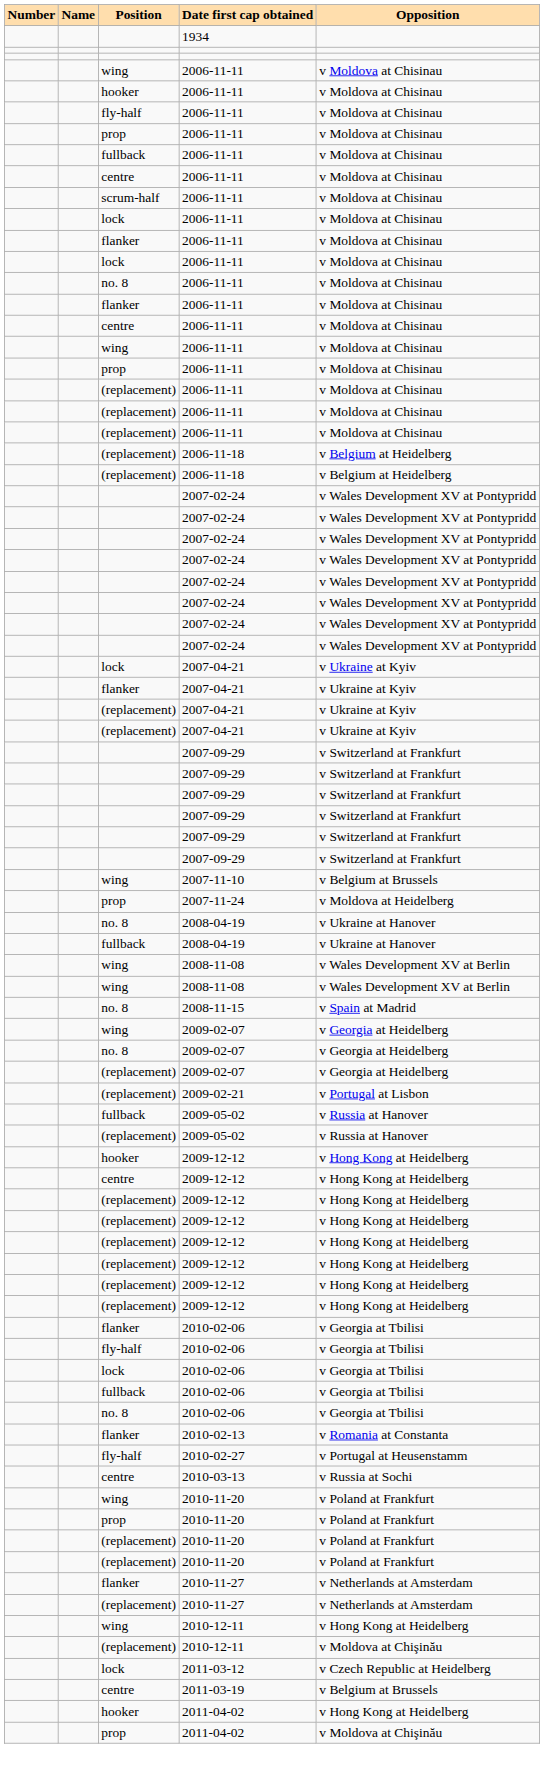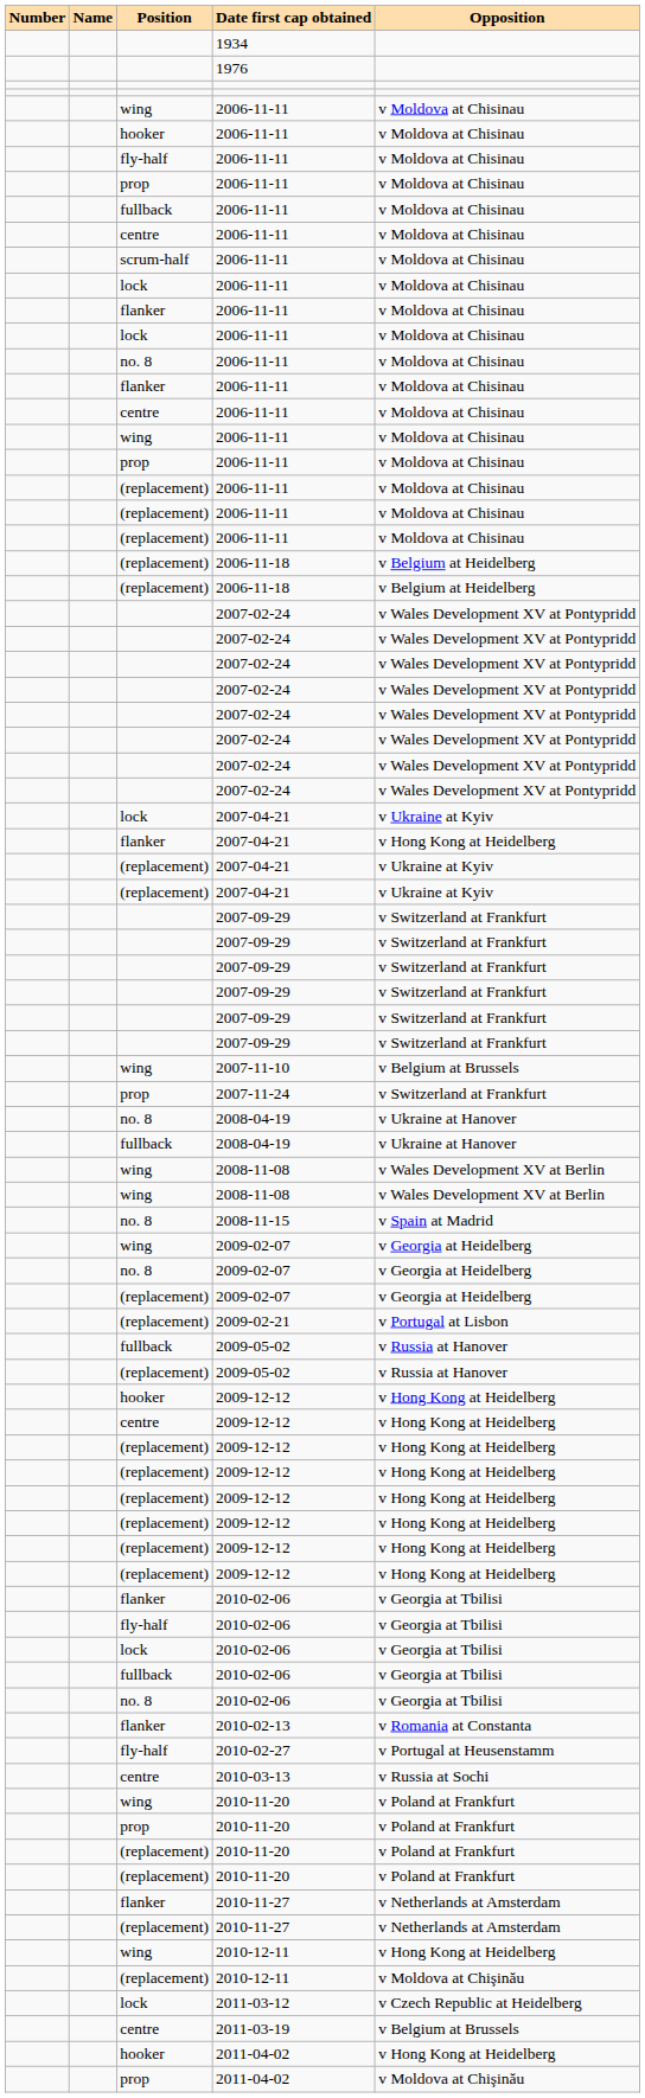+ row: 1976
flanker / 2007-04-21 | Opposition: v Ukraine at Kyiv -> v Hong Kong at Heidelberg
2007-11-24 | Opposition: v Moldova at Heidelberg -> v Switzerland at Frankfurt
